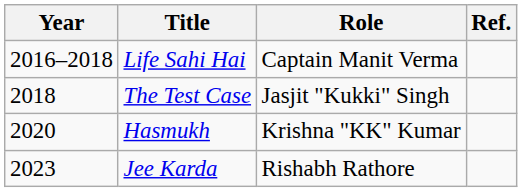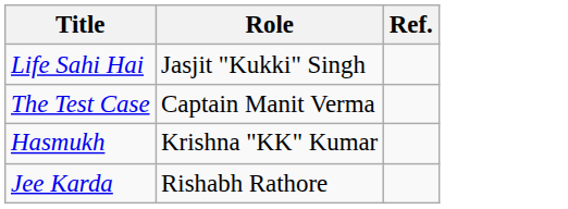- column: Year | 2016–2018 | 2018 | 2020 | 2023
Life Sahi Hai | Role: Captain Manit Verma -> Jasjit "Kukki" Singh
The Test Case | Role: Jasjit "Kukki" Singh -> Captain Manit Verma
